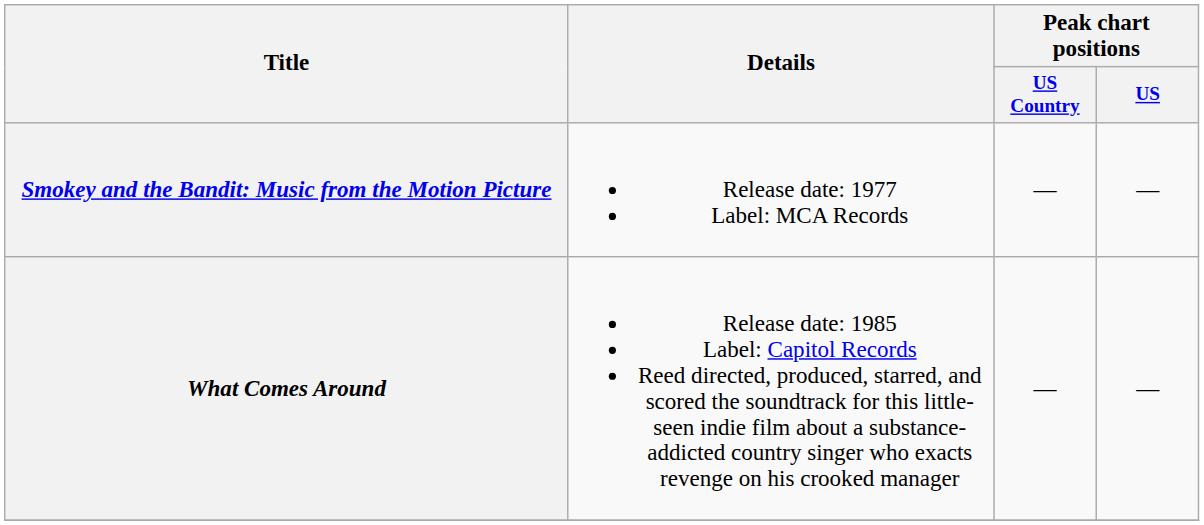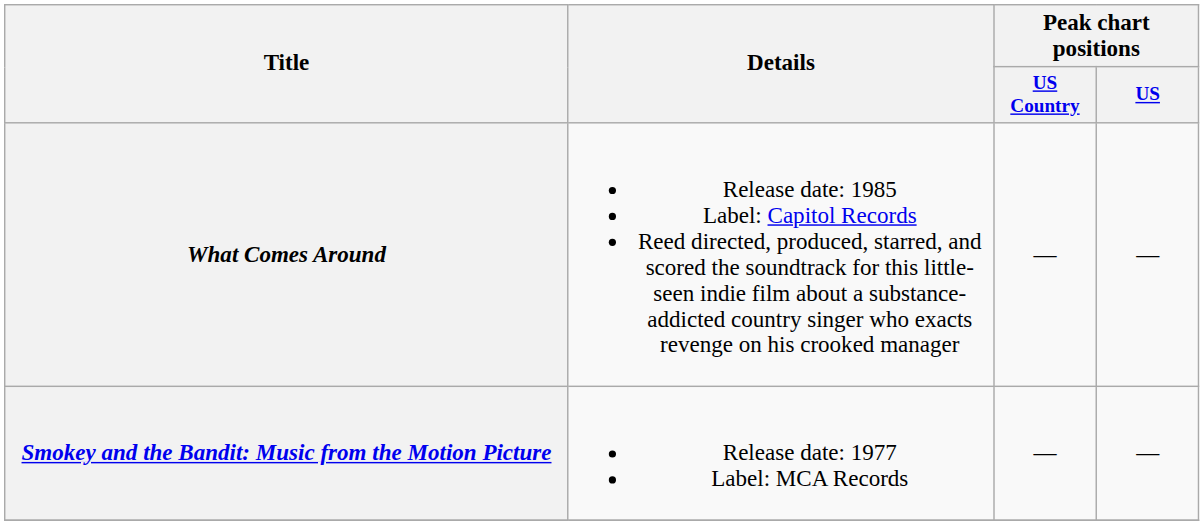rows swapped: Smokey and the Bandit: Music from the Motion Picture <-> What Comes Around
